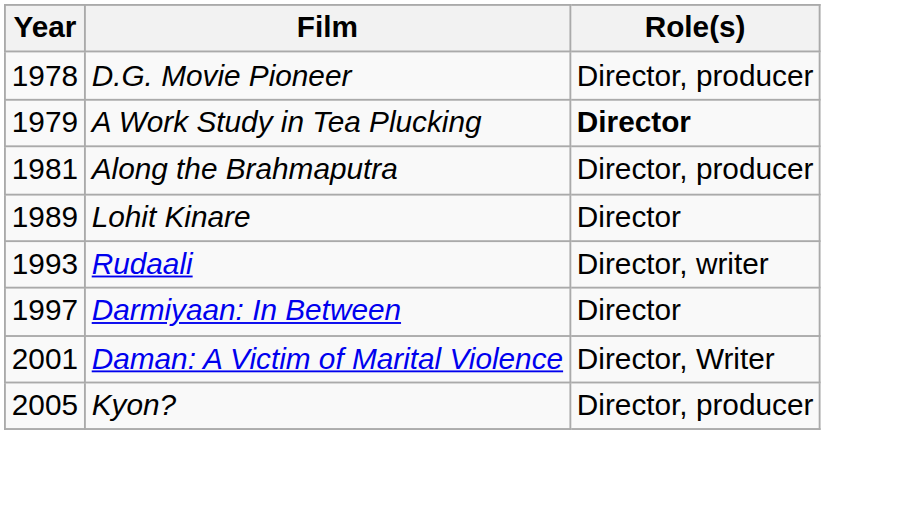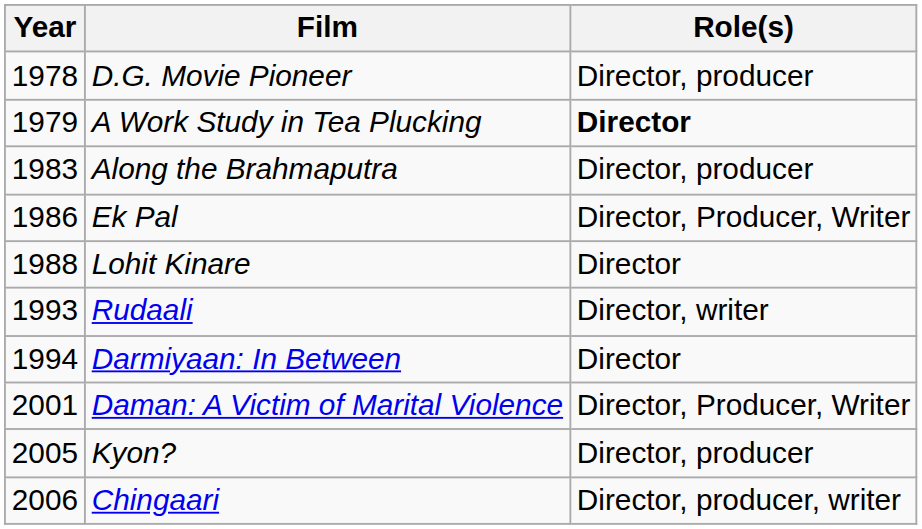Along the Brahmaputra | Year: 1981 -> 1983
+ row: 1986 | Ek Pal | Director, Producer, Writer
Lohit Kinare | Year: 1989 -> 1988
Darmiyaan: In Between | Year: 1997 -> 1994
Daman: A Victim of Marital Violence | Role(s): Director, Writer -> Director, Producer, Writer
+ row: 2006 | Chingaari | Director, producer, writer
